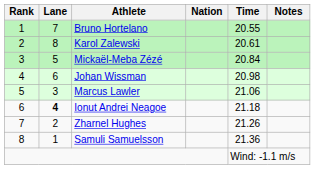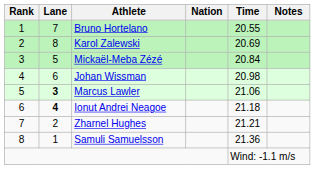Karol Zalewski | Time: 20.61 -> 20.69
Marcus Lawler | Lane: normal -> bold
Zharnel Hughes | Time: 21.26 -> 21.21
